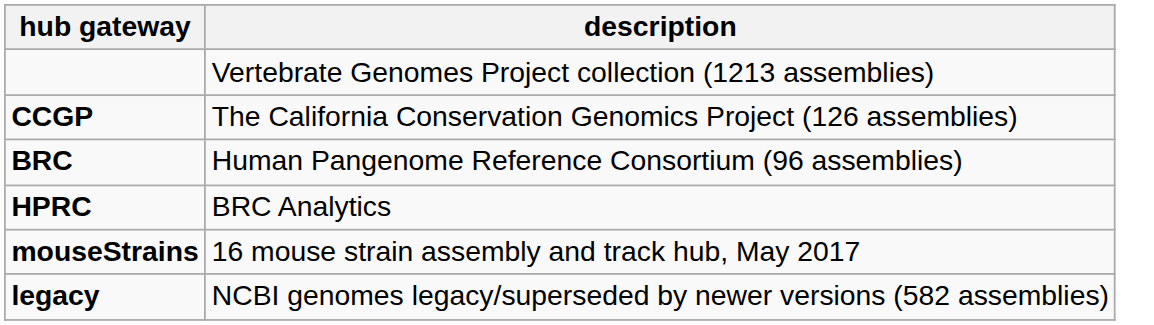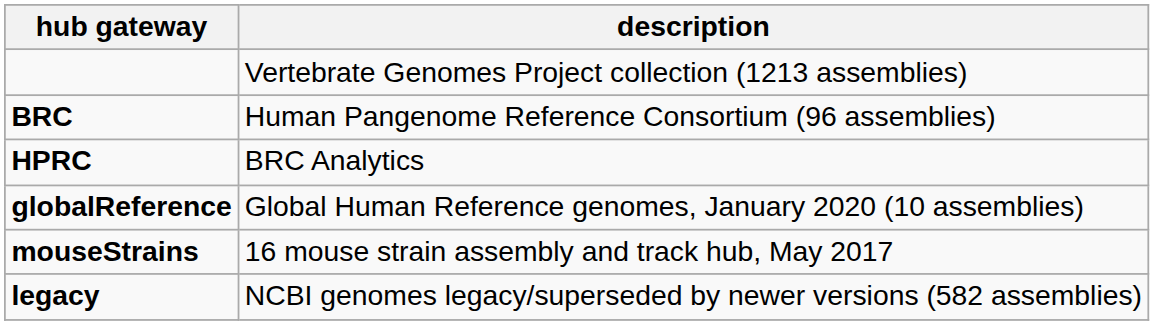- row: CCGP | The California Conservation Genomics Project (126 assemblies)
+ row: globalReference | Global Human Reference genomes, January 2020 (10 assemblies)
